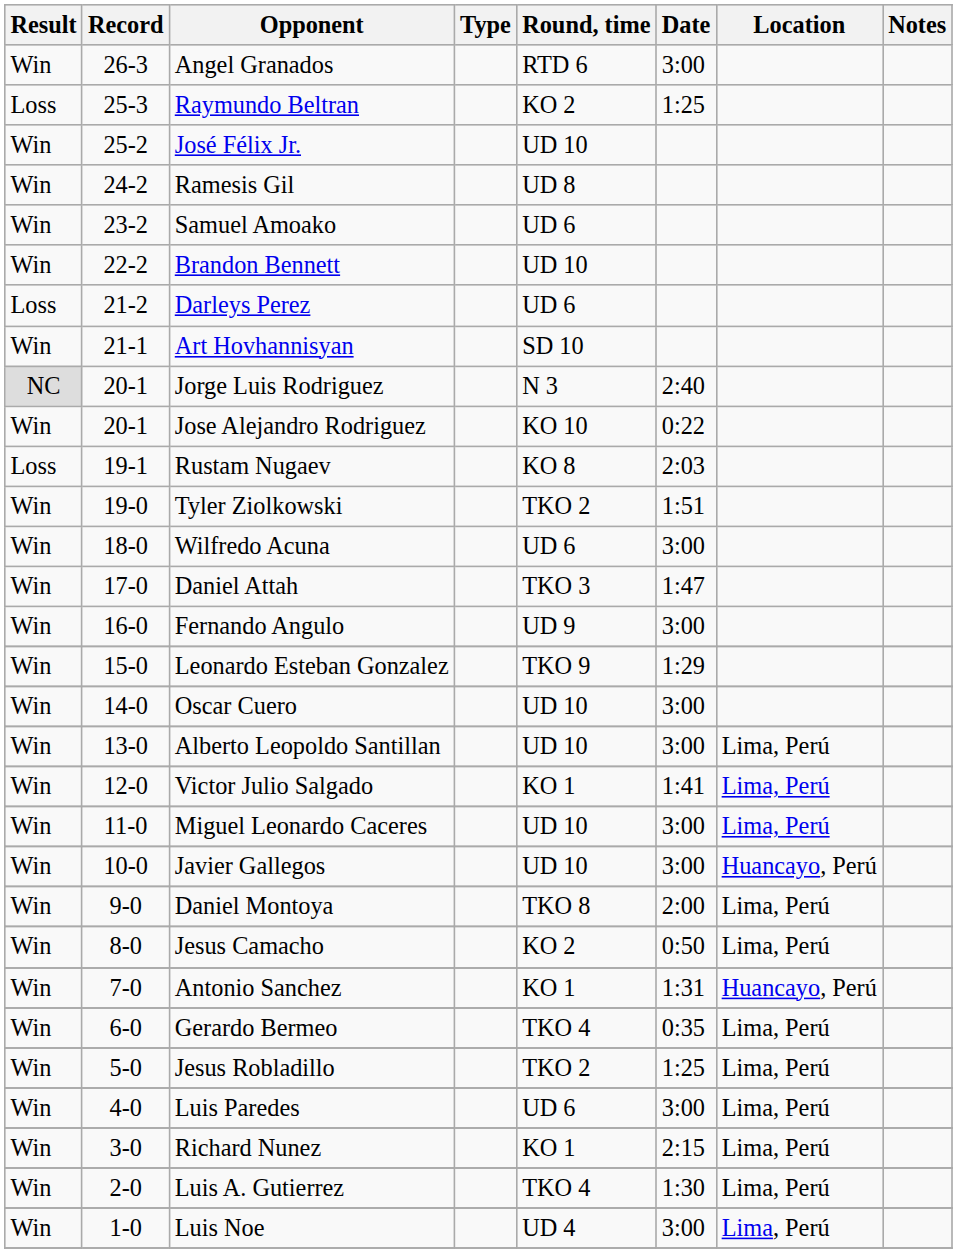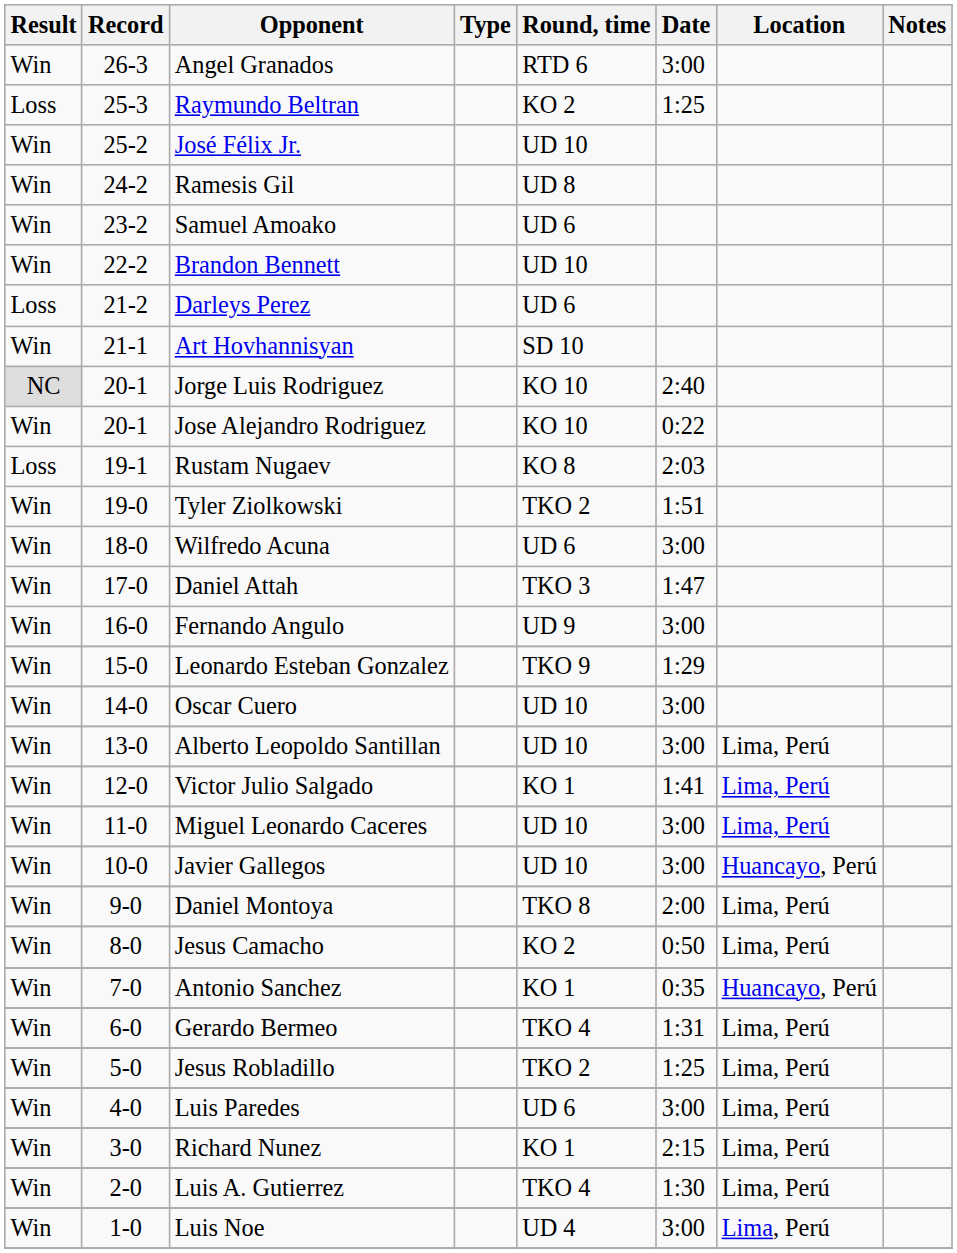Jorge Luis Rodriguez | Round, time: N 3 -> KO 10
Antonio Sanchez | Date: 1:31 -> 0:35
Gerardo Bermeo | Date: 0:35 -> 1:31
